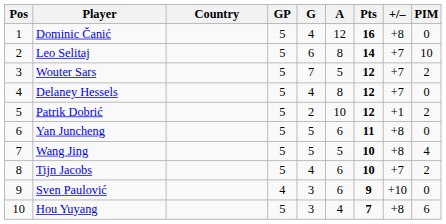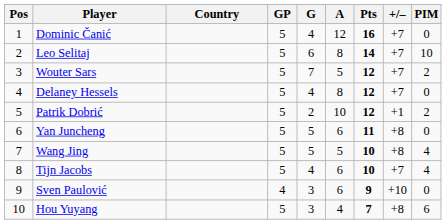Dominic Čanić | +/–: +8 -> +7
Tijn Jacobs | PIM: 2 -> 4
